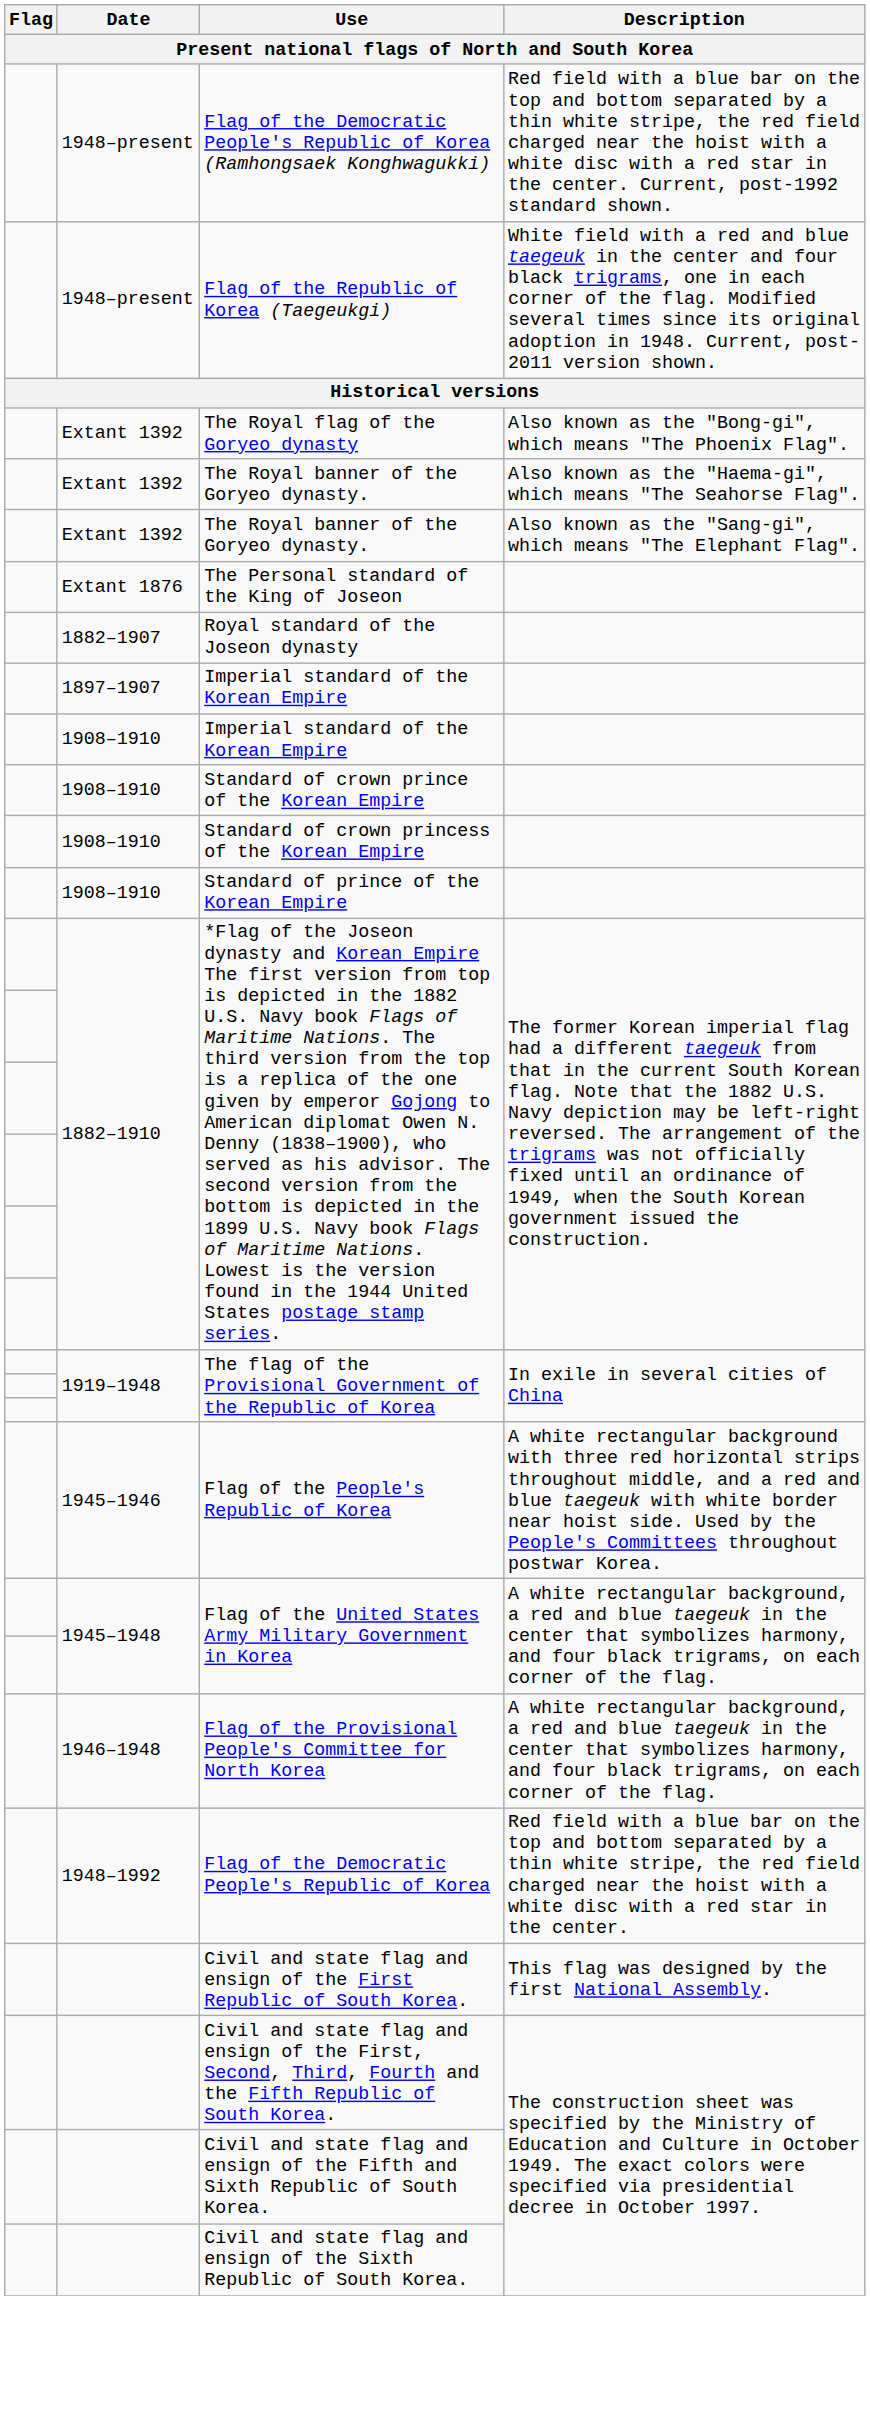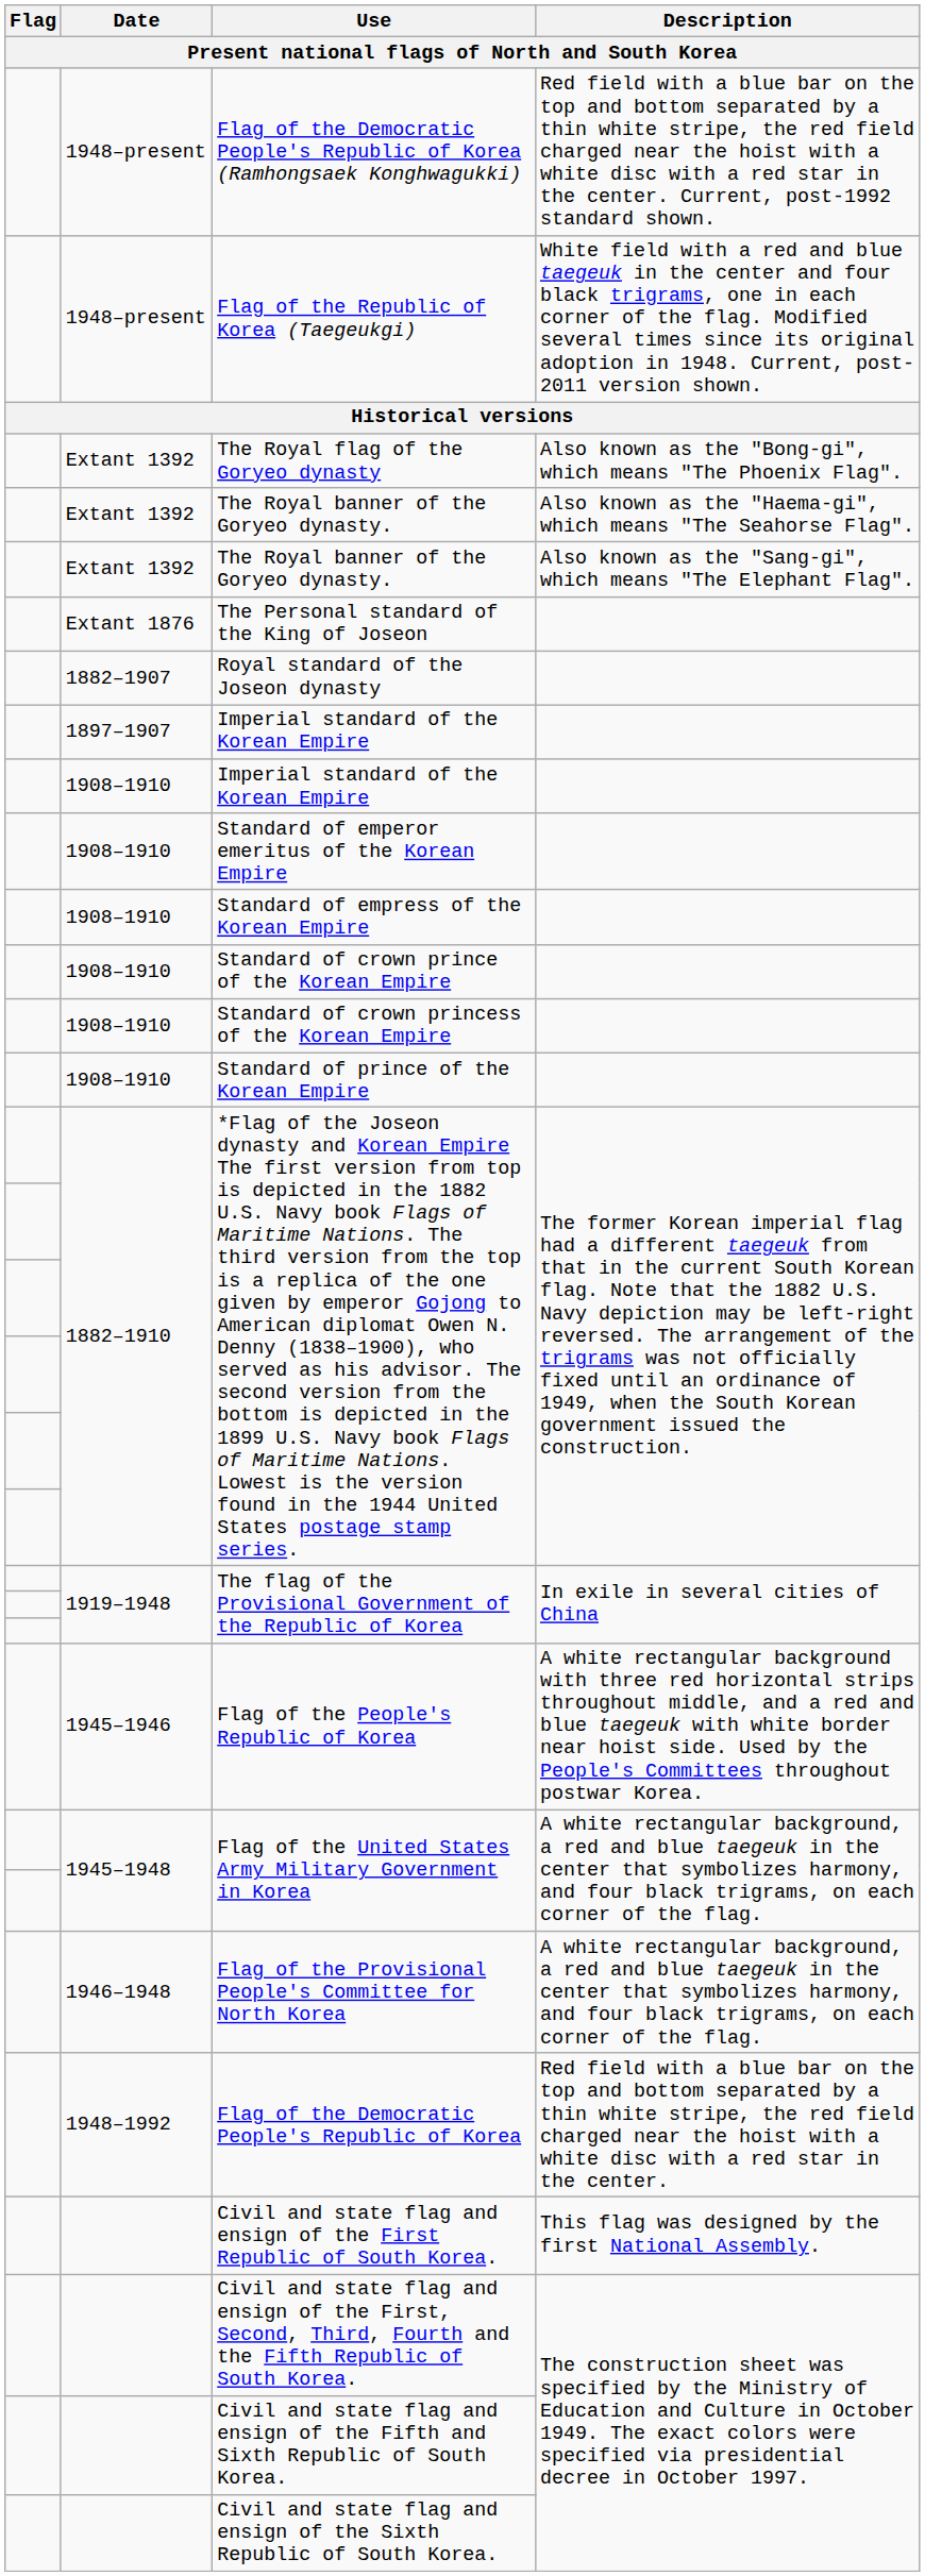+ row: 1908–1910 | Standard of emperor emeritus of the Korean Empire
+ row: 1908–1910 | Standard of empress of the Korean Empire
